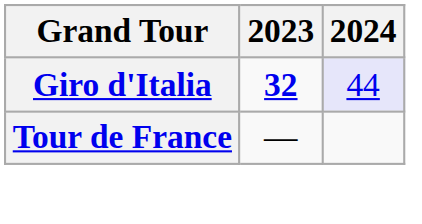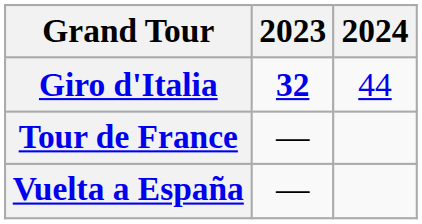Giro d'Italia | 2024: lavender background -> no background
+ row: Vuelta a España | —
